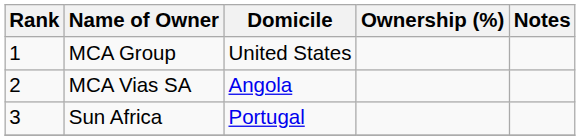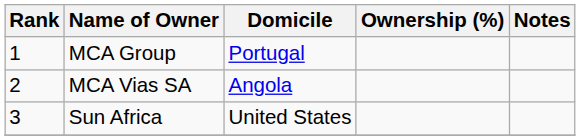MCA Group | Domicile: United States -> Portugal
Sun Africa | Domicile: Portugal -> United States
